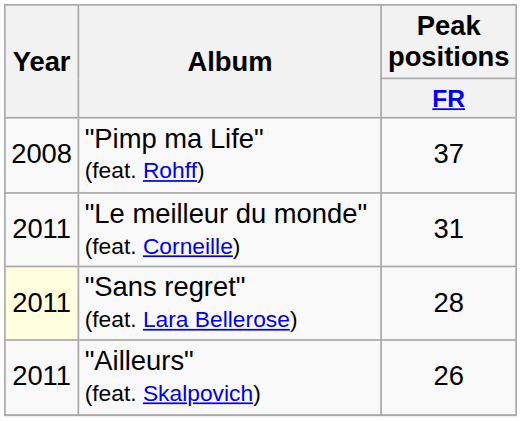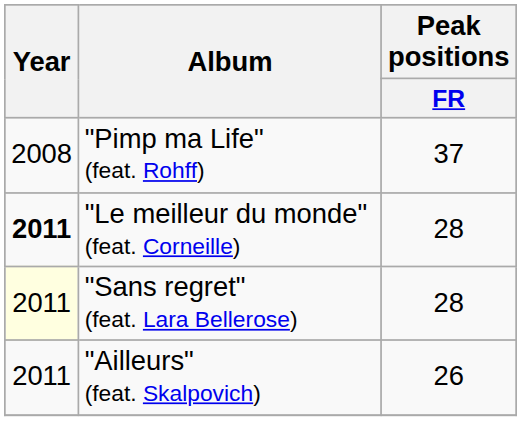"Le meilleur du monde" (feat. Corneille) | Year: normal -> bold
"Le meilleur du monde" (feat. Corneille) | Peak positions / FR: 31 -> 28
